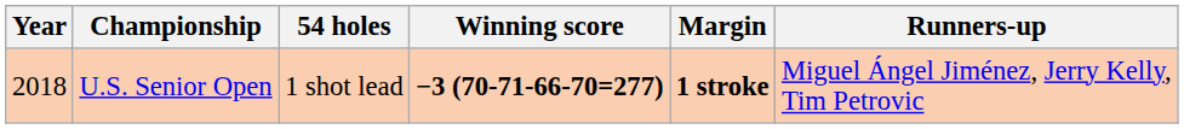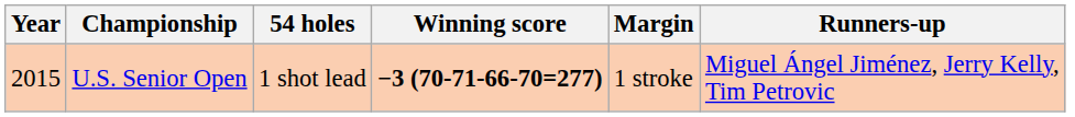U.S. Senior Open | Year: 2018 -> 2015
U.S. Senior Open | Margin: bold -> normal
